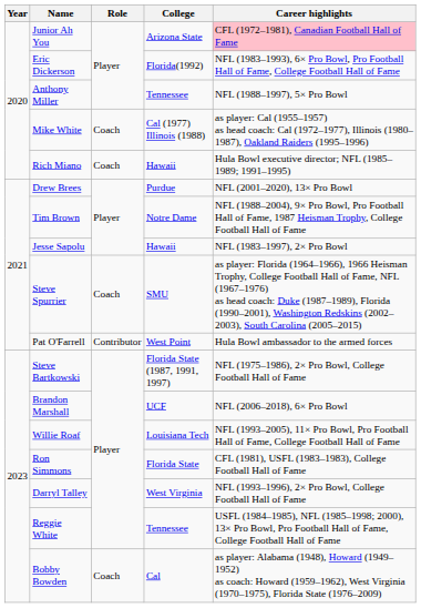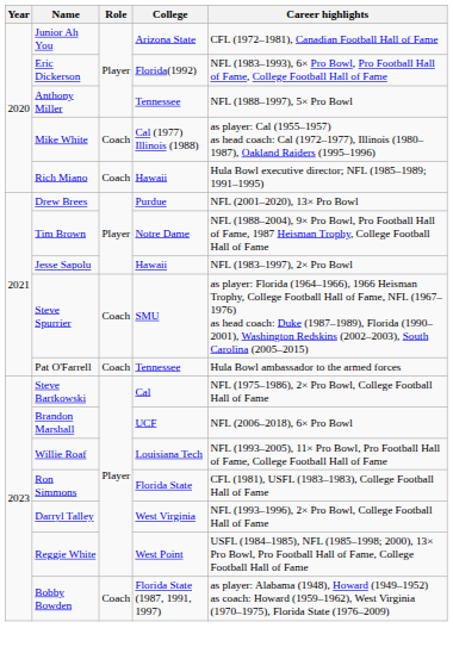Junior Ah You | Career highlights: pink background -> no background
Pat O'Farrell | Role: Contributor -> Coach
Pat O'Farrell | College: West Point -> Tennessee
Steve Bartkowski | College: Florida State (1987, 1991, 1997) -> Cal
Reggie White | College: Tennessee -> West Point
Bobby Bowden | College: Cal -> Florida State (1987, 1991, 1997)
